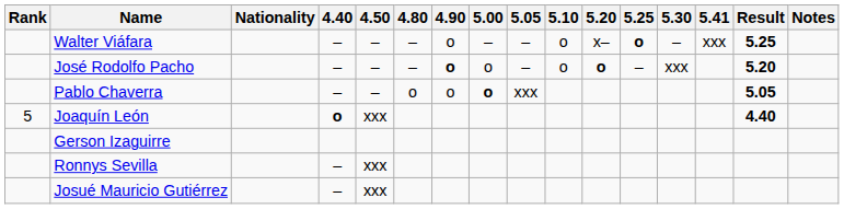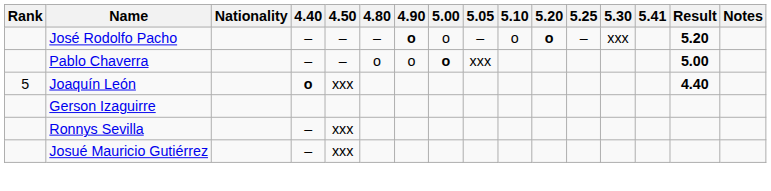- row: Walter Viáfara | – | – | – | o | – | – | o | x– | o | – | xxx | 5.25
Pablo Chaverra | Result: 5.05 -> 5.00
